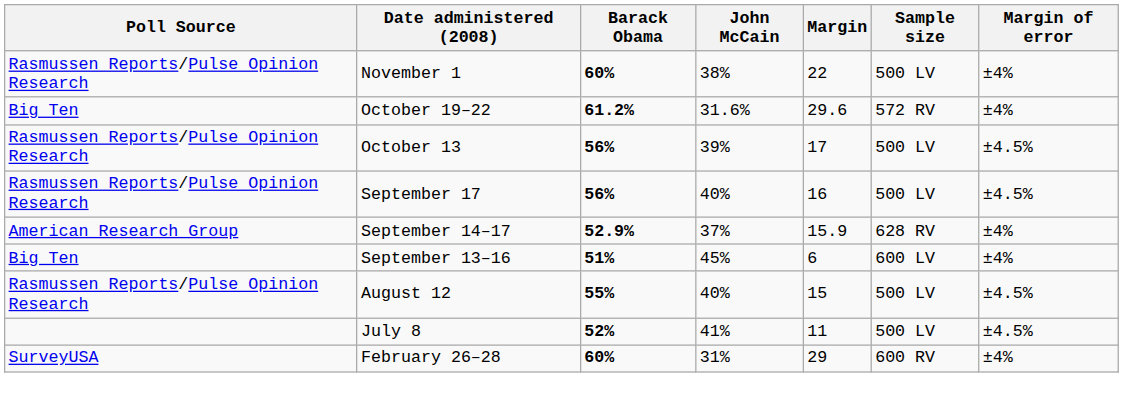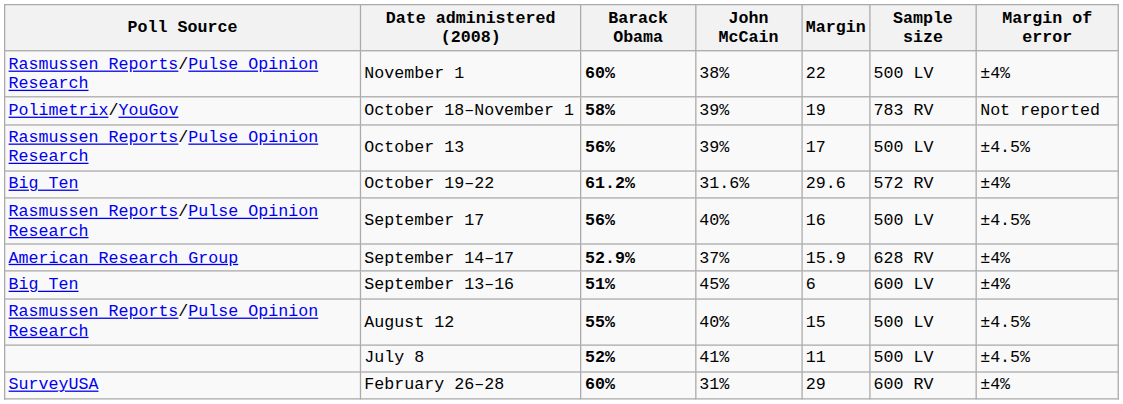+ row: Polimetrix/YouGov | October 18–November 1 | 58% | 39% | 19 | 783 RV | Not reported
rows swapped: October 19–22 <-> October 13
